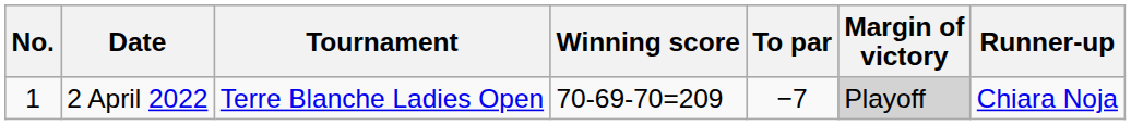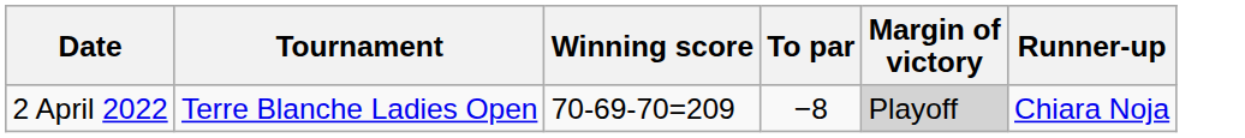- column: No. | 1
2 April 2022 | To par: −7 -> −8
